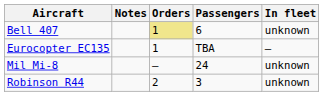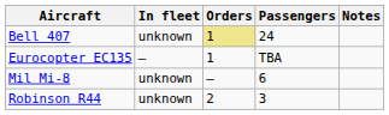columns swapped: In fleet <-> Notes
Bell 407 | Passengers: 6 -> 24
Mil Mi-8 | Passengers: 24 -> 6
